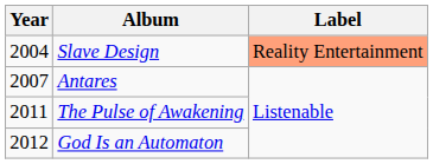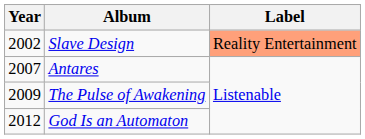Slave Design | Year: 2004 -> 2002
The Pulse of Awakening | Year: 2011 -> 2009
